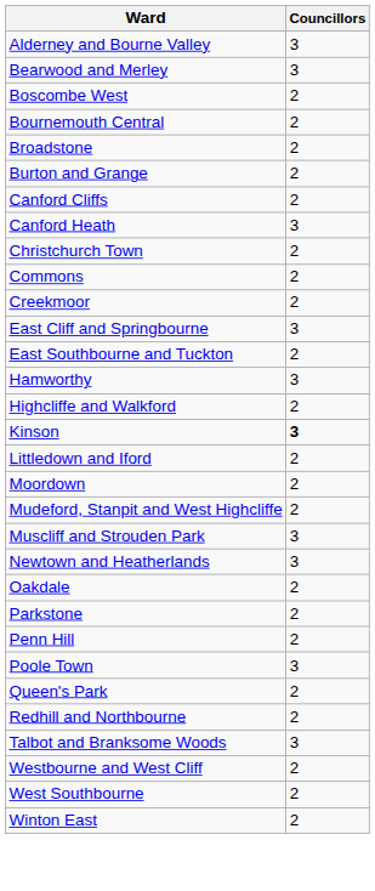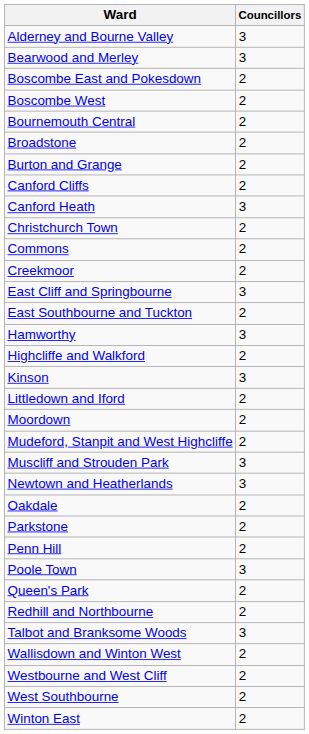+ row: Boscombe East and Pokesdown | 2
Kinson | Councillors: bold -> normal
+ row: Wallisdown and Winton West | 2
